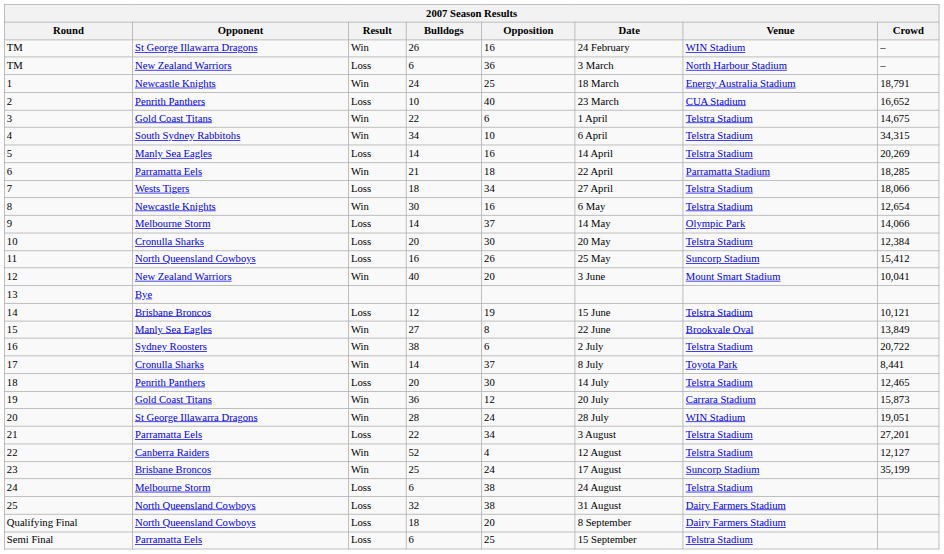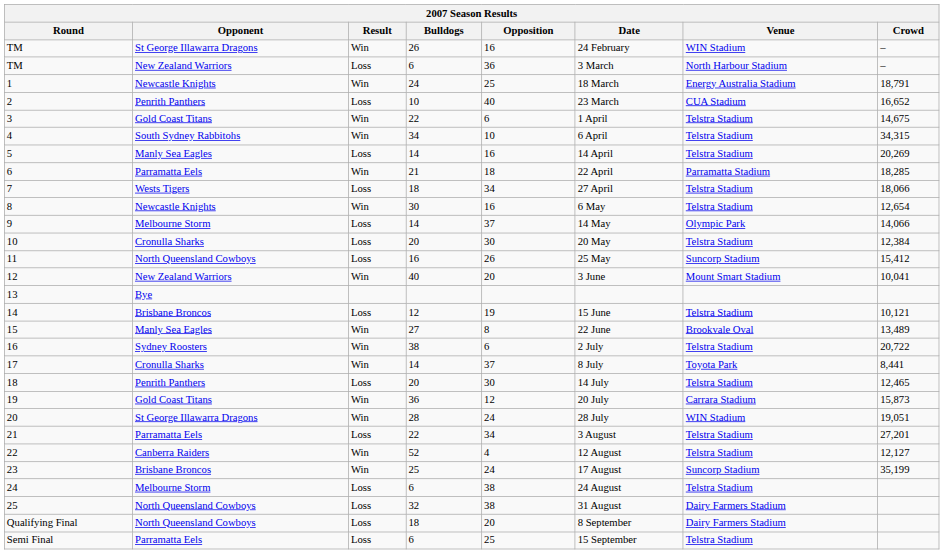15 | Crowd: 13,849 -> 13,489
